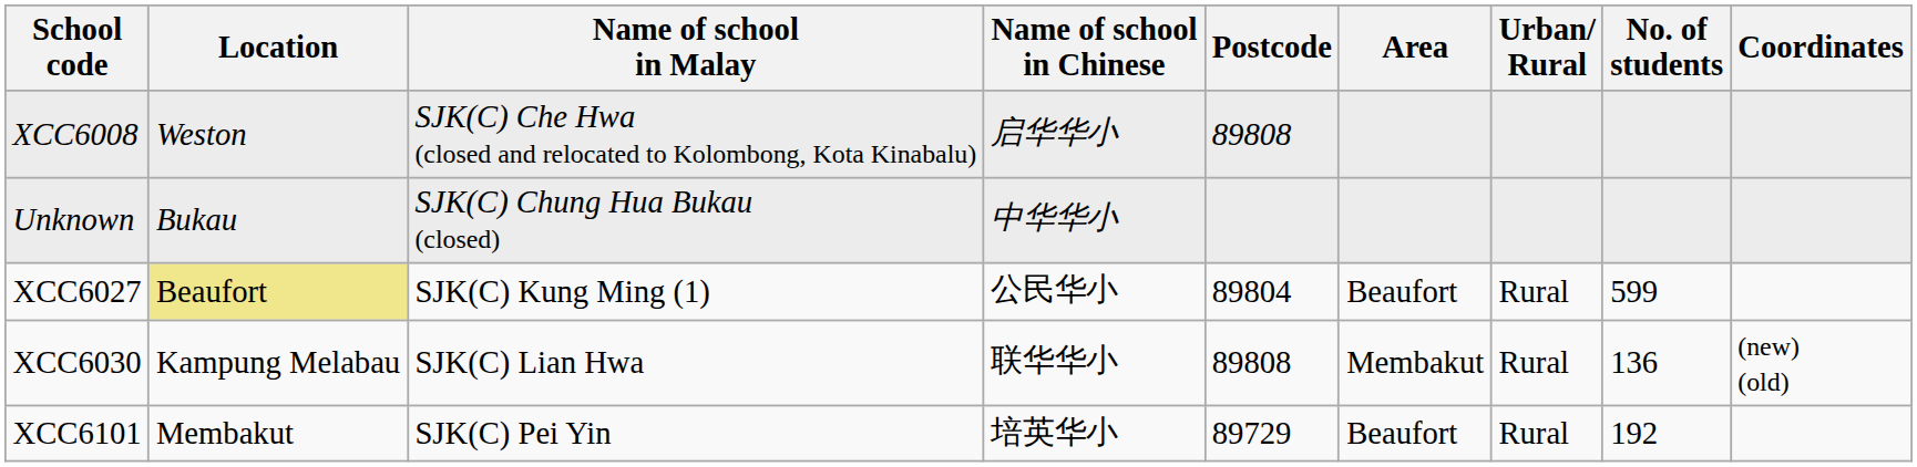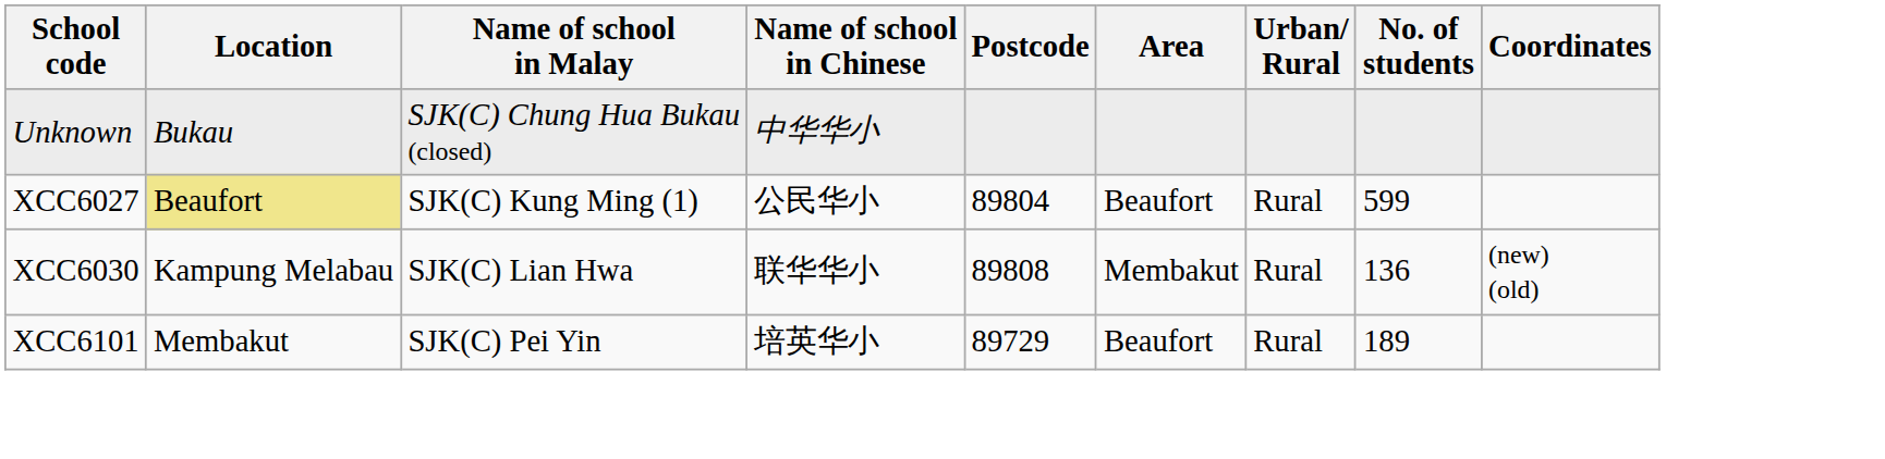- row: XCC6008 | Weston | SJK(C) Che Hwa (closed and relocated to Kolombong, Kota Kinabalu) | 启华华小 | 89808
XCC6101 | No. of students: 192 -> 189
